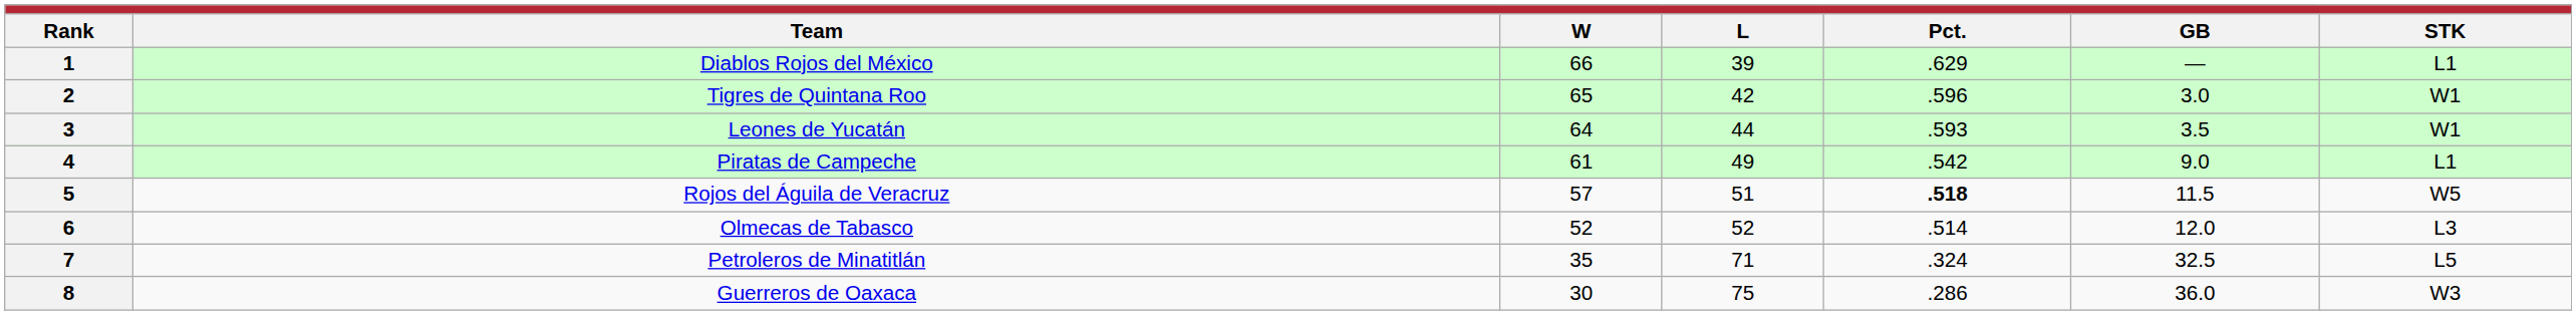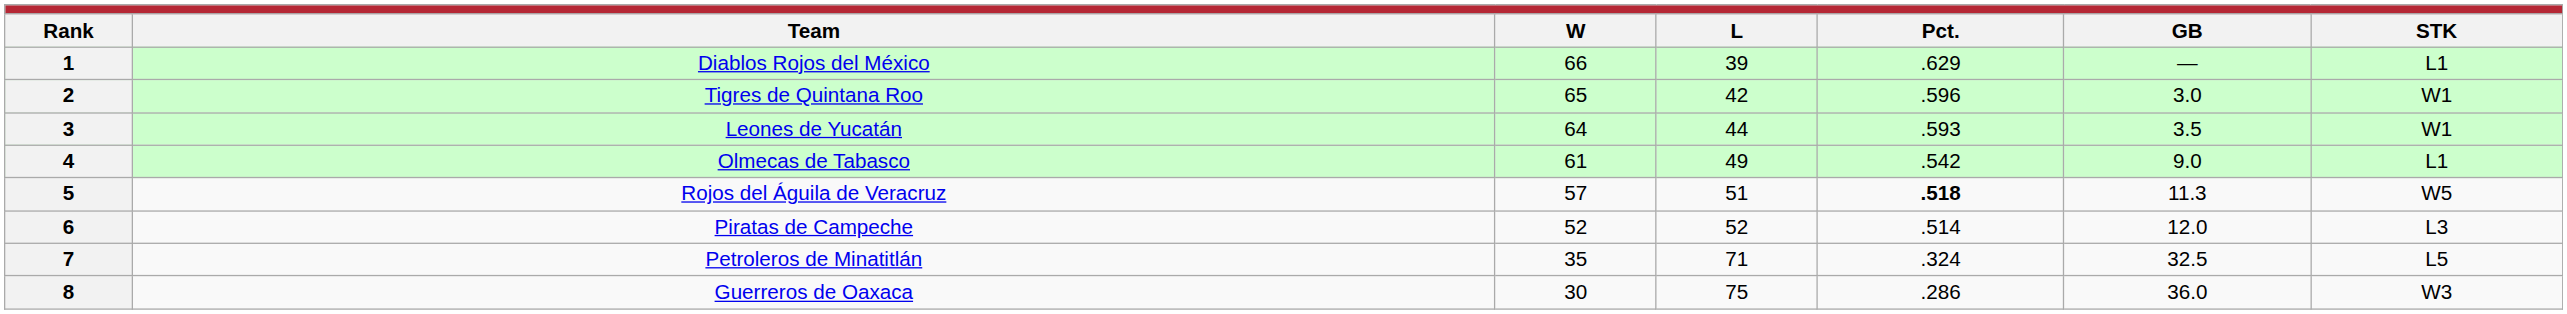4 | Team: Piratas de Campeche -> Olmecas de Tabasco
5 | GB: 11.5 -> 11.3
6 | Team: Olmecas de Tabasco -> Piratas de Campeche
